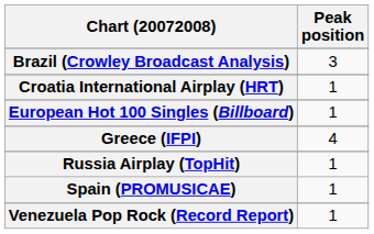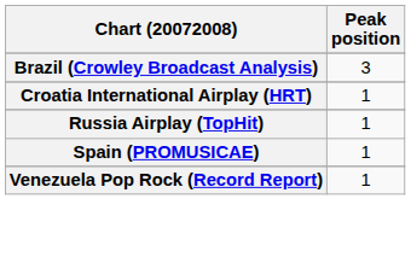- row: European Hot 100 Singles (Billboard) | 1
- row: Greece (IFPI) | 4
